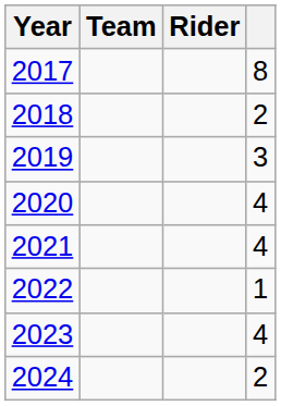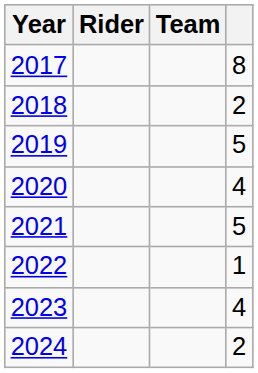columns swapped: Rider <-> Team
2019 | column 4: 3 -> 5
2021 | column 4: 4 -> 5
